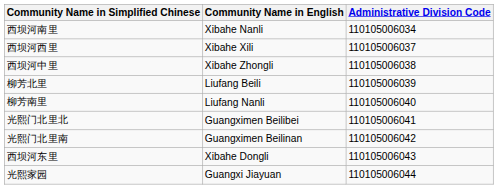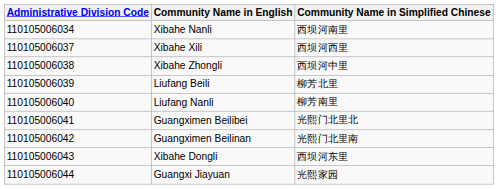columns swapped: Administrative Division Code <-> Community Name in Simplified Chinese
